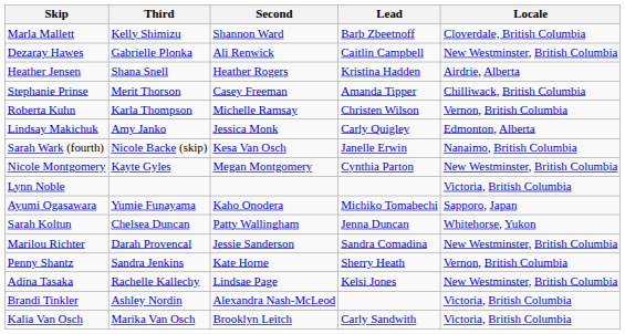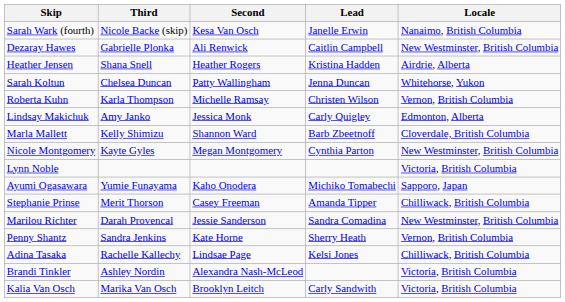rows swapped: Sarah Wark (fourth) <-> Marla Mallett
rows swapped: Sarah Koltun <-> Stephanie Prinse
Adina Tasaka | Locale: New Westminster, British Columbia -> Chilliwack, British Columbia
